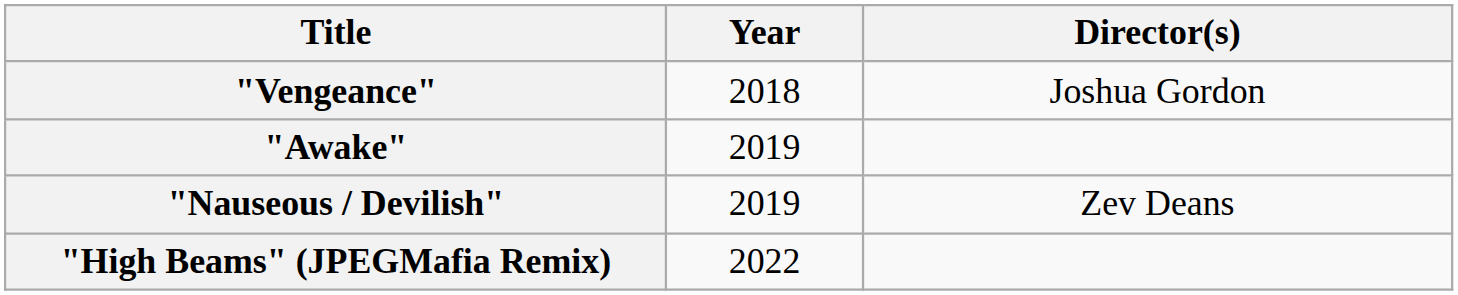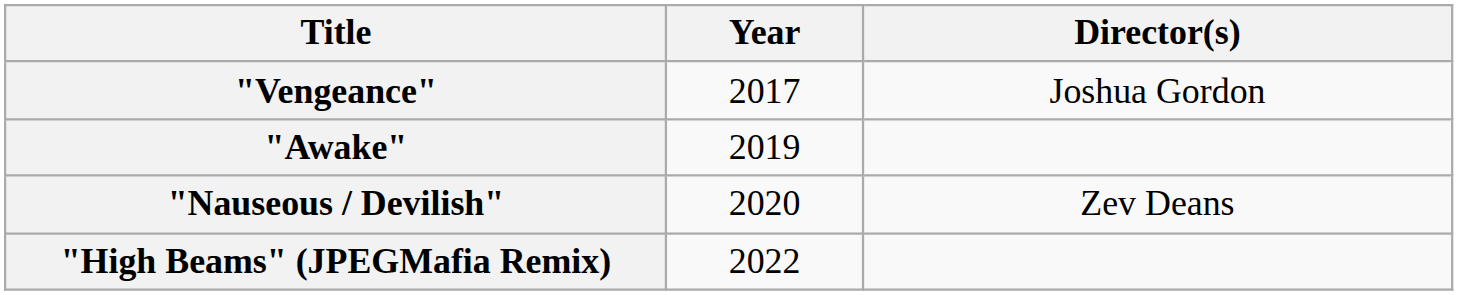"Vengeance" | Year: 2018 -> 2017
"Nauseous / Devilish" | Year: 2019 -> 2020
